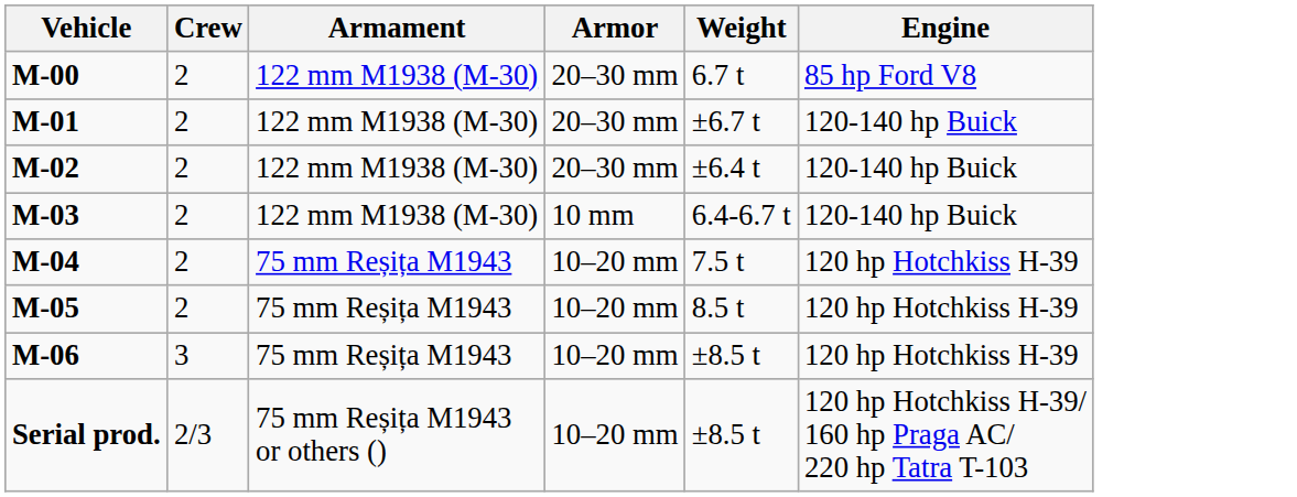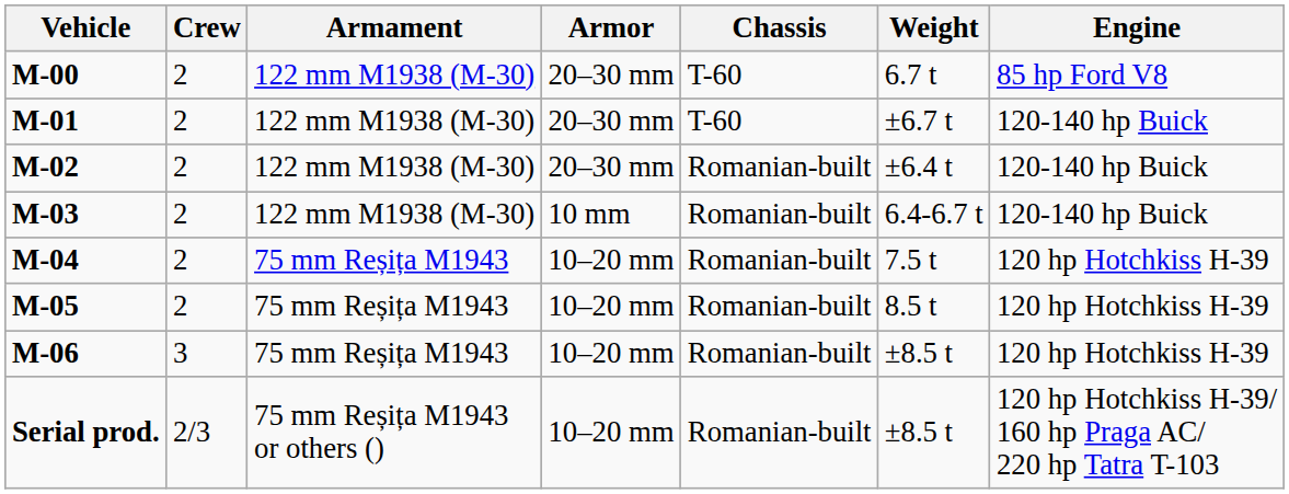+ column: Chassis | T-60 | T-60 | Romanian-built | Romanian-built | Romanian-built | Romanian-built | Romanian-built | Romanian-built
